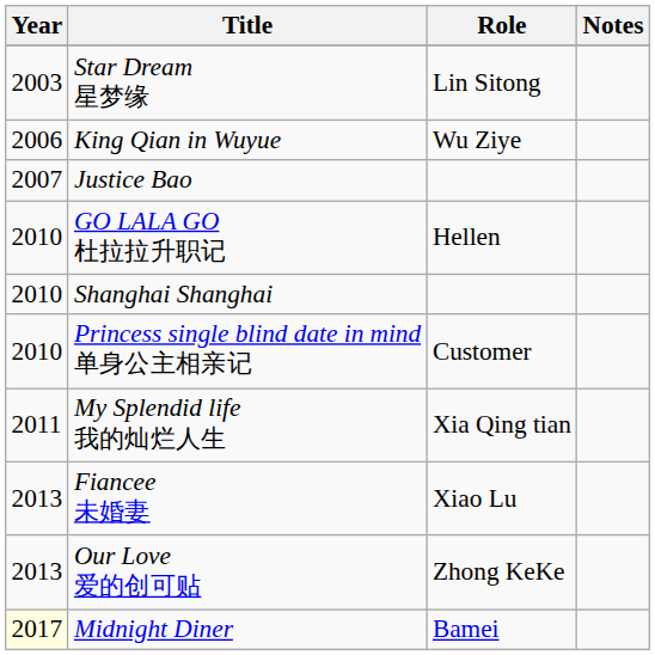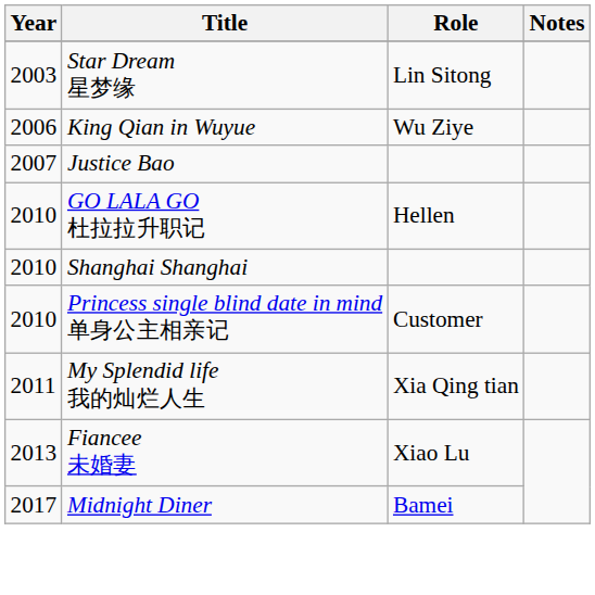- row: 2013 | Our Love 爱的创可贴 | Zhong KeKe
Midnight Diner | Year: lightyellow background -> no background
